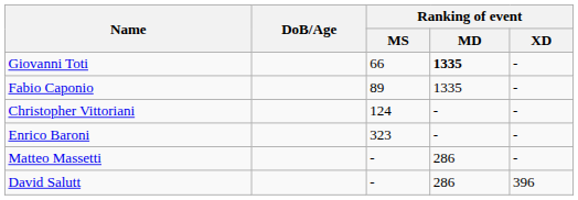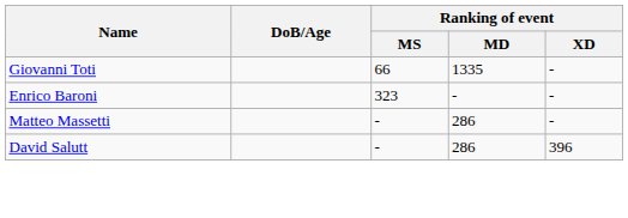Giovanni Toti | Ranking of event / MD: bold -> normal
- row: Fabio Caponio | 89 | 1335 | -
- row: Christopher Vittoriani | 124 | - | -
